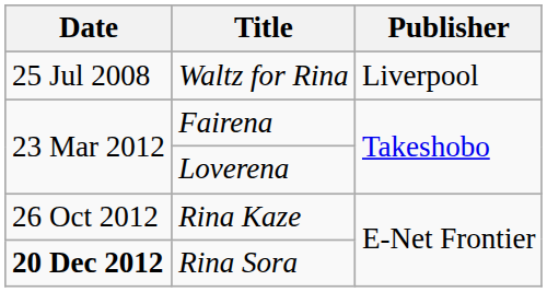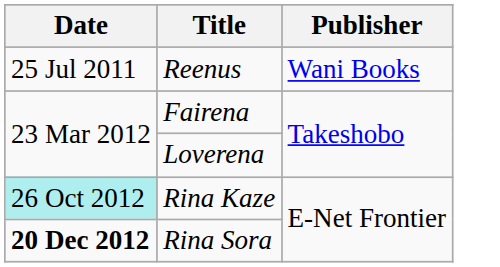- row: 25 Jul 2008 | Waltz for Rina | Liverpool
+ row: 25 Jul 2011 | Reenus | Wani Books
Rina Kaze | Date: no background -> paleturquoise background
